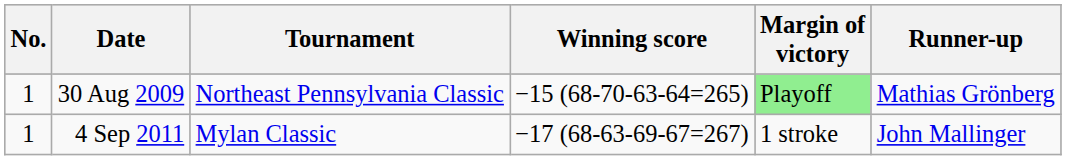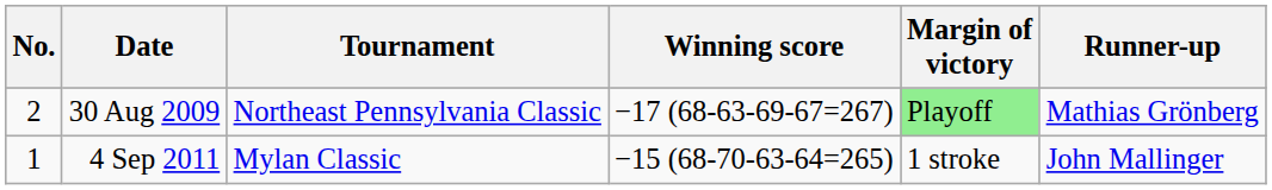30 Aug 2009 | No.: 1 -> 2
30 Aug 2009 | Winning score: −15 (68-70-63-64=265) -> −17 (68-63-69-67=267)
4 Sep 2011 | Winning score: −17 (68-63-69-67=267) -> −15 (68-70-63-64=265)
